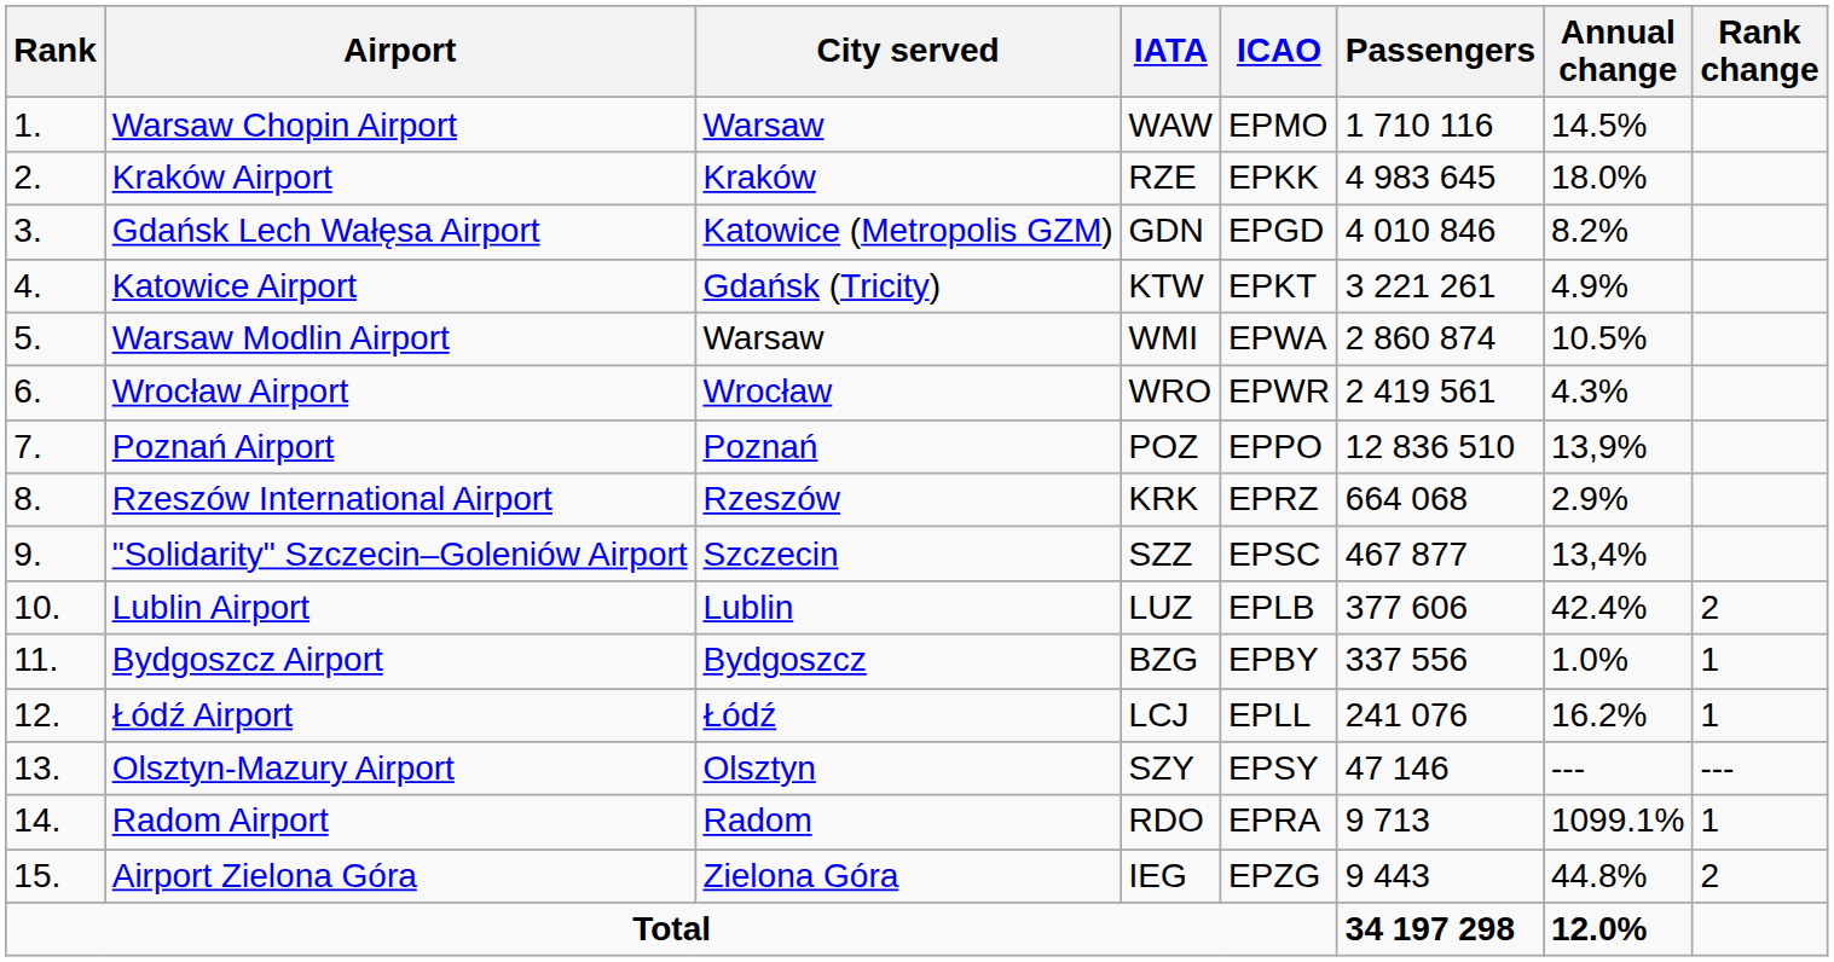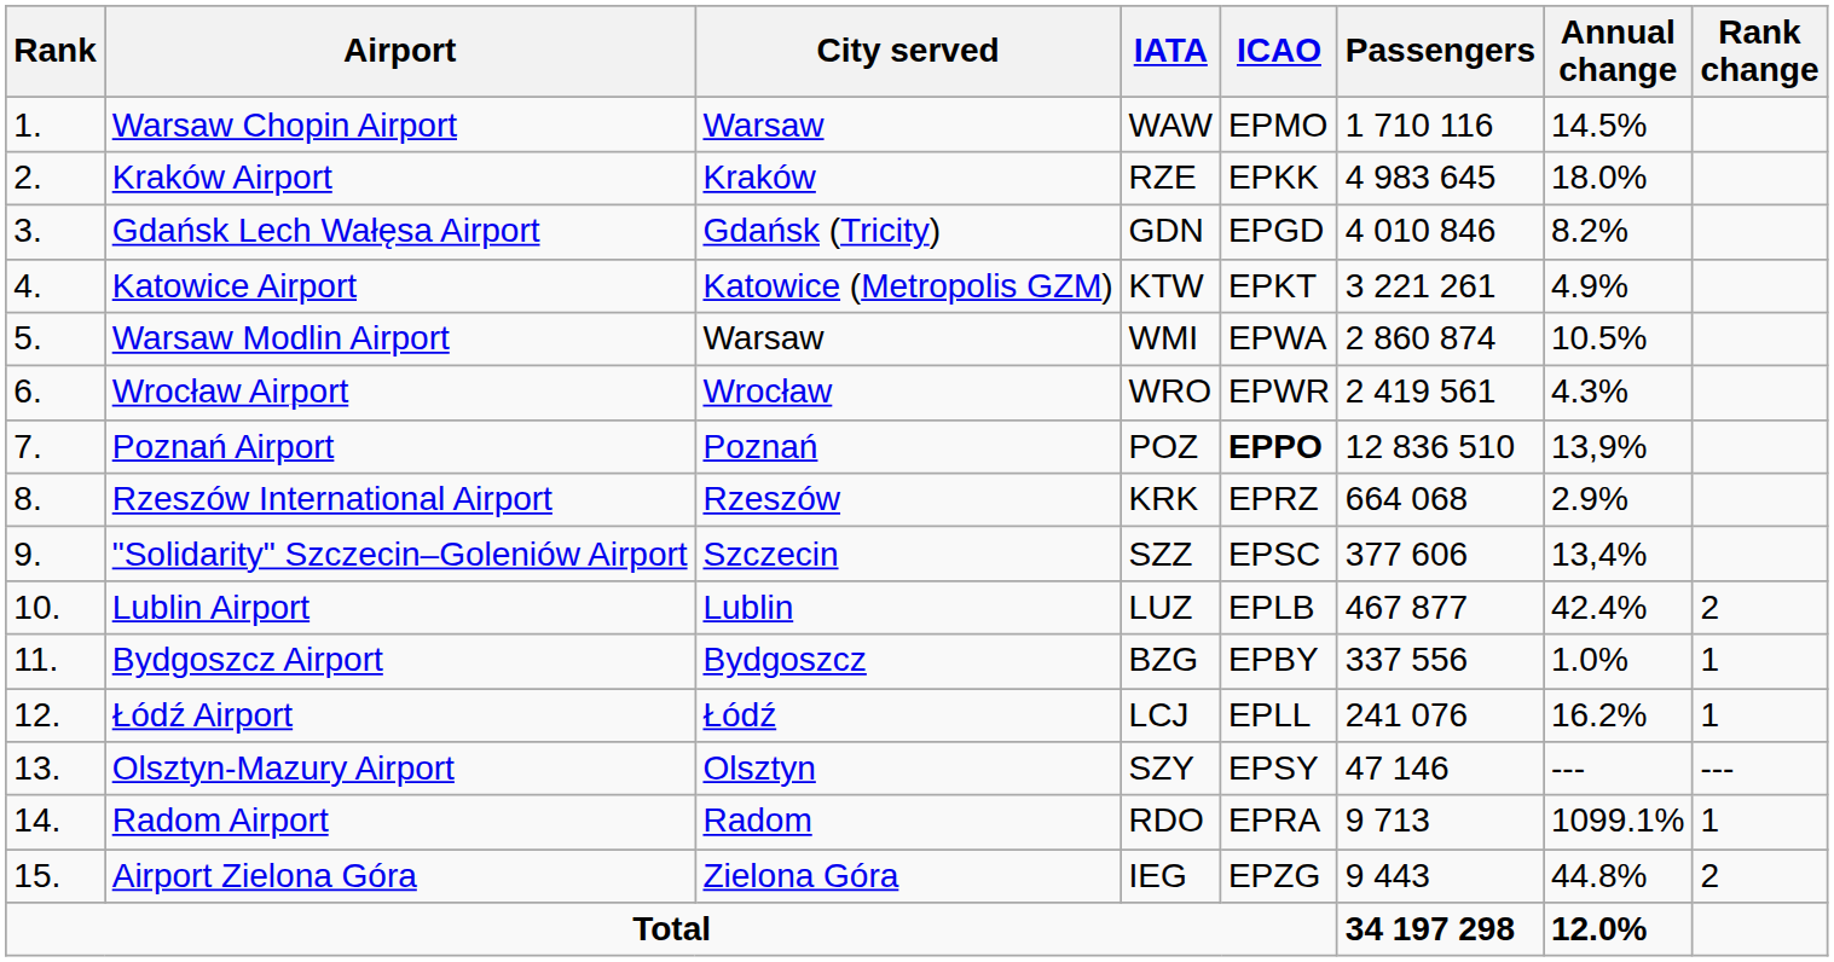Gdańsk Lech Wałęsa Airport | City served: Katowice (Metropolis GZM) -> Gdańsk (Tricity)
Katowice Airport | City served: Gdańsk (Tricity) -> Katowice (Metropolis GZM)
Poznań Airport | ICAO: normal -> bold
"Solidarity" Szczecin–Goleniów Airport | Passengers: 467 877 -> 377 606
Lublin Airport | Passengers: 377 606 -> 467 877
